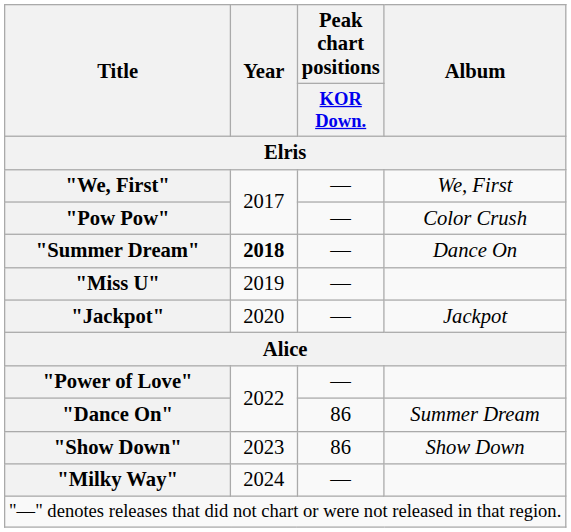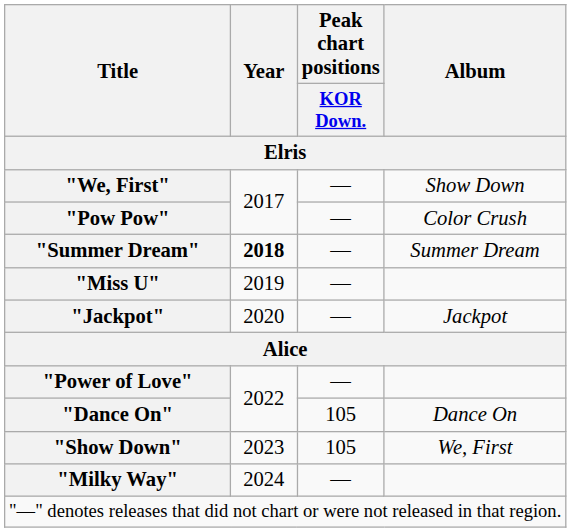"We, First" | Album: We, First -> Show Down
"Summer Dream" | Album: Dance On -> Summer Dream
"Dance On" | Peak chart positions / KOR Down.: 86 -> 105
"Dance On" | Album: Summer Dream -> Dance On
"Show Down" | Peak chart positions / KOR Down.: 86 -> 105
"Show Down" | Album: Show Down -> We, First
